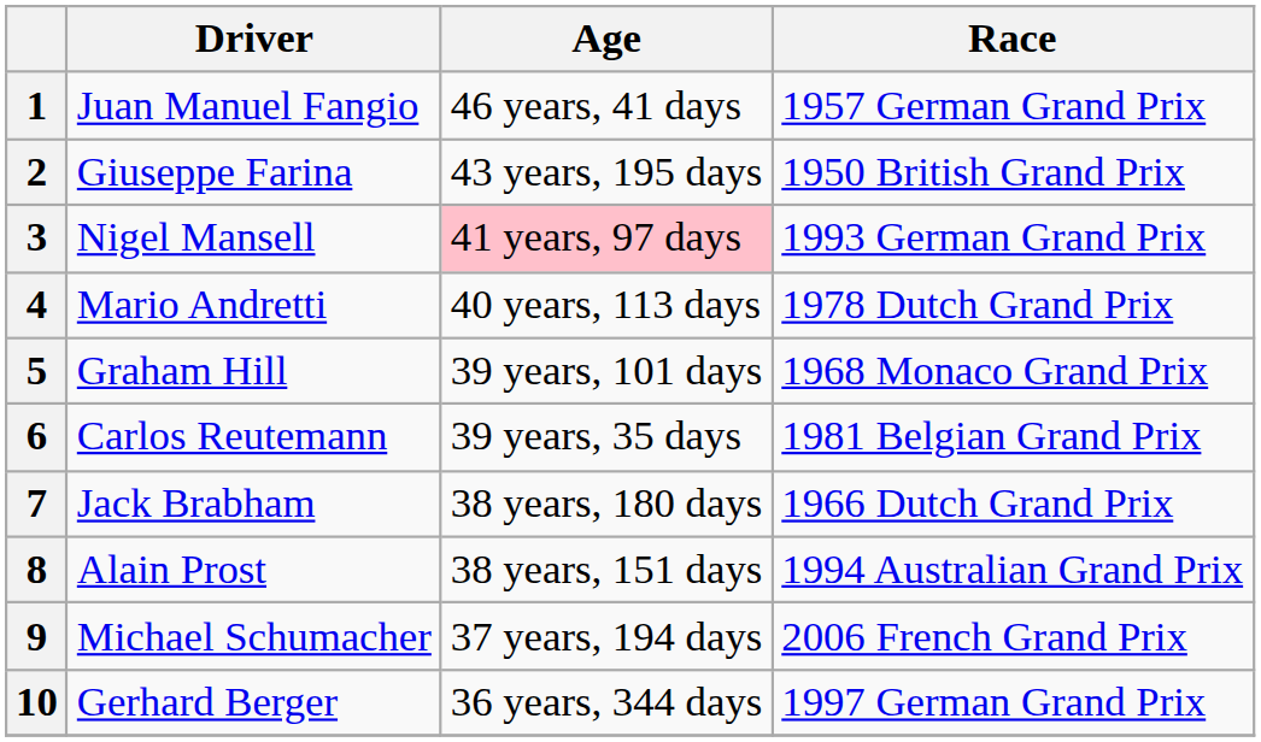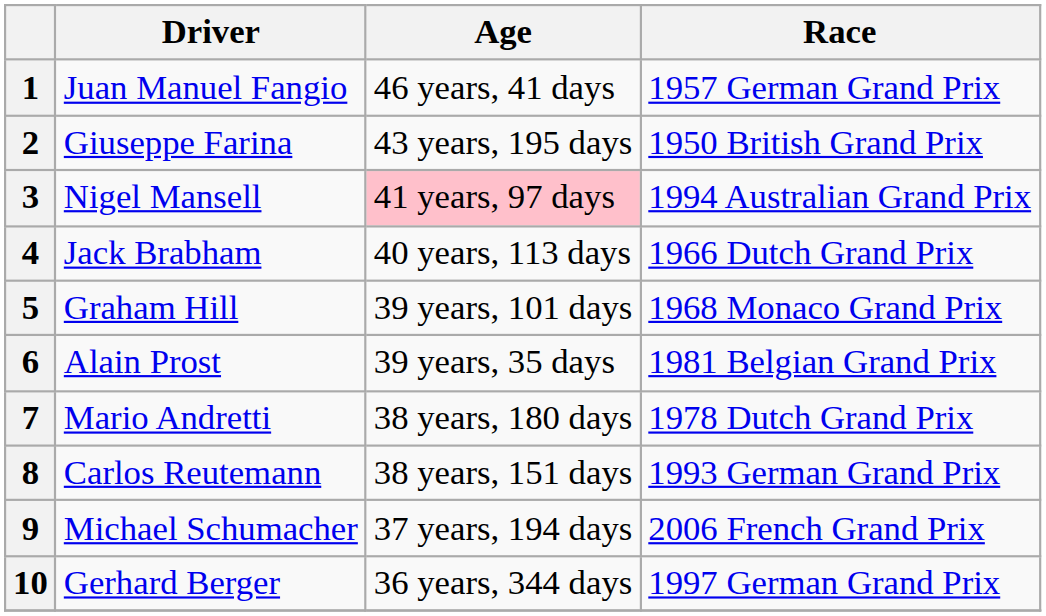3 | Race: 1993 German Grand Prix -> 1994 Australian Grand Prix
4 | Driver: Mario Andretti -> Jack Brabham
4 | Race: 1978 Dutch Grand Prix -> 1966 Dutch Grand Prix
6 | Driver: Carlos Reutemann -> Alain Prost
7 | Driver: Jack Brabham -> Mario Andretti
7 | Race: 1966 Dutch Grand Prix -> 1978 Dutch Grand Prix
8 | Driver: Alain Prost -> Carlos Reutemann
8 | Race: 1994 Australian Grand Prix -> 1993 German Grand Prix
